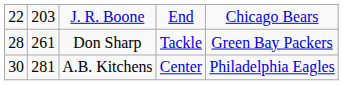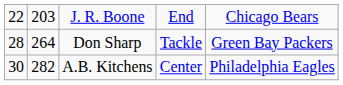Don Sharp | column 2: 261 -> 264
A.B. Kitchens | column 2: 281 -> 282
